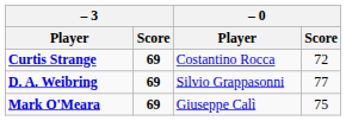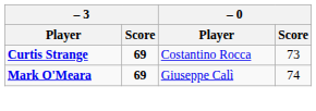Curtis Strange | – 0 / Score: 72 -> 73
- row: D. A. Weibring | 69 | Silvio Grappasonni | 77
Mark O'Meara | – 0 / Score: 75 -> 74
